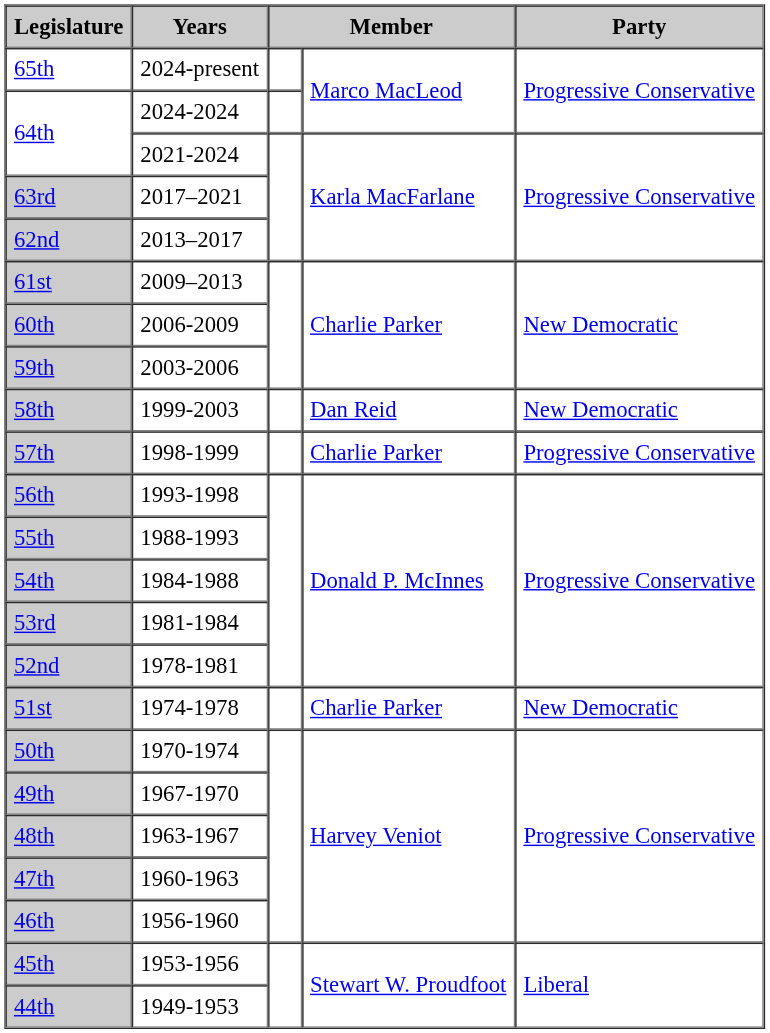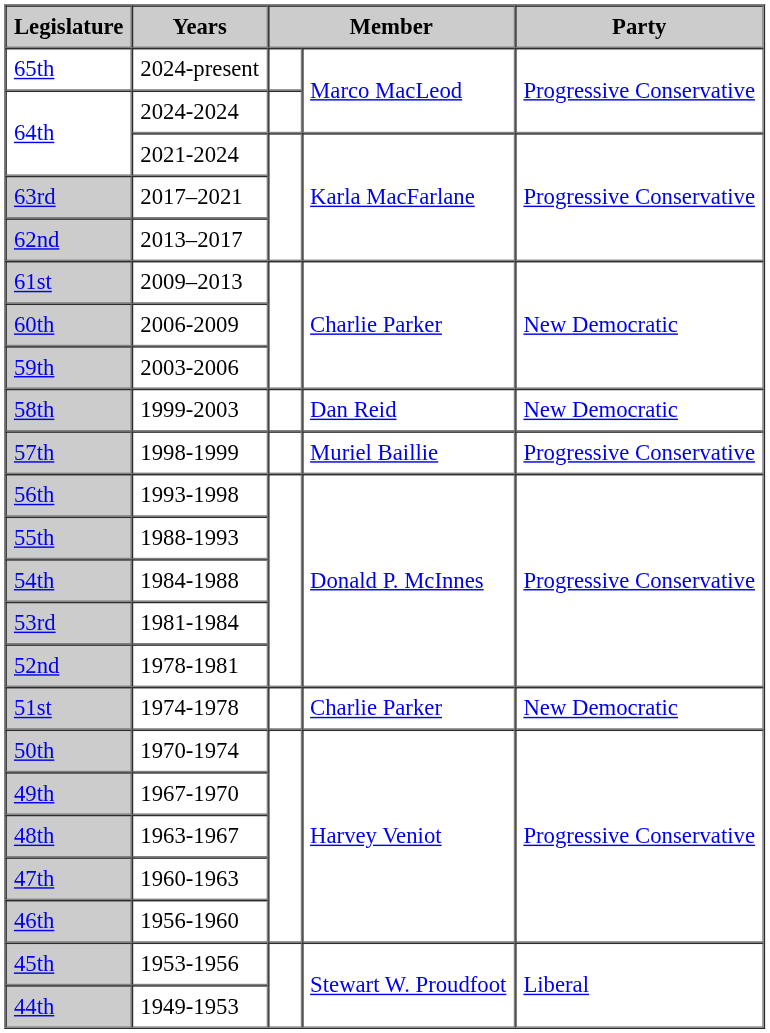57th | column 4: Charlie Parker -> Muriel Baillie
